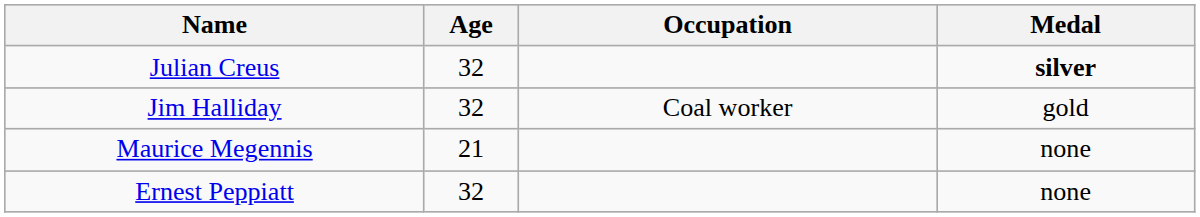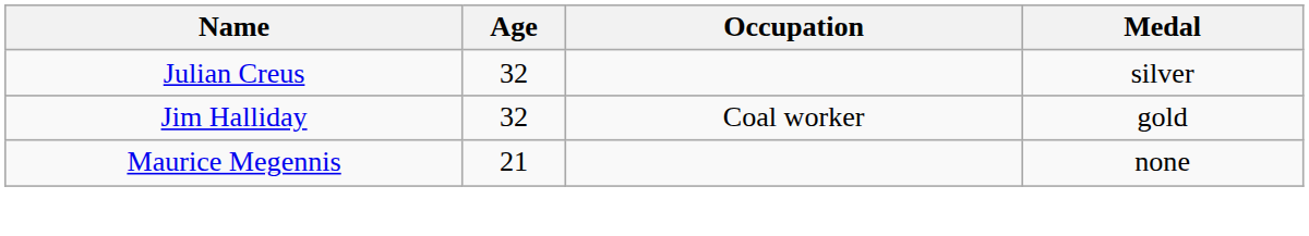Julian Creus | Medal: bold -> normal
- row: Ernest Peppiatt | 32 | none
